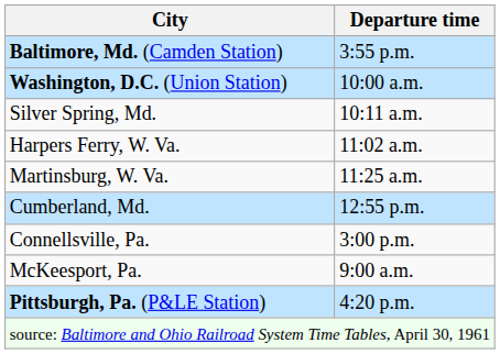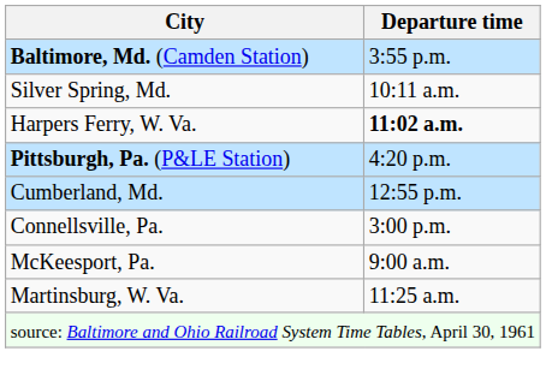- row: Washington, D.C. (Union Station) | 10:00 a.m.
Harpers Ferry, W. Va. | Departure time: normal -> bold
rows swapped: Martinsburg, W. Va. <-> Pittsburgh, Pa. (P&LE Station)
